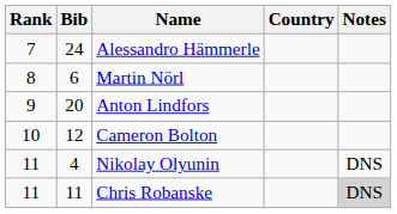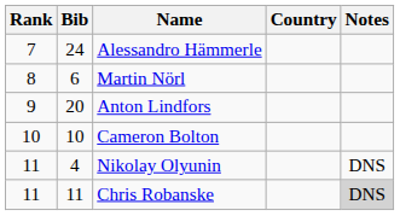Cameron Bolton | Bib: 12 -> 10
